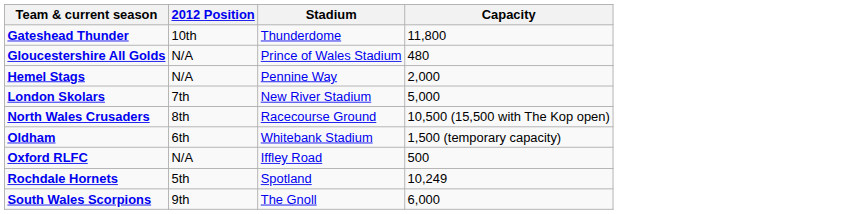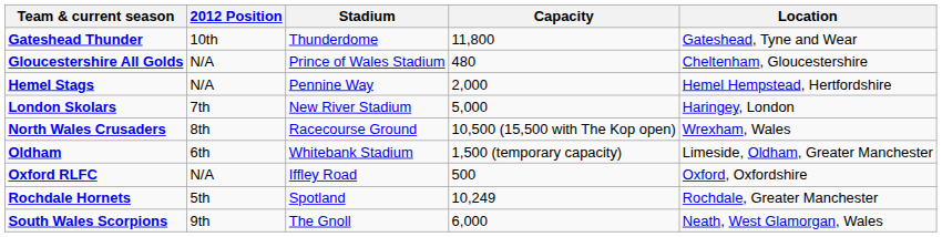+ column: Location | Gateshead, Tyne and Wear | Cheltenham, Gloucestershire | Hemel Hempstead, Hertfordshire | Haringey, London | Wrexham, Wales | Limeside, Oldham, Greater Manchester | Oxford, Oxfordshire | Rochdale, Greater Manchester | Neath, West Glamorgan, Wales
